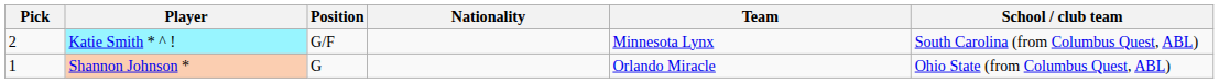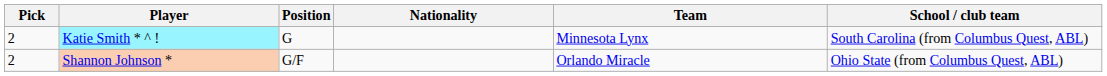Katie Smith * ^ ! | Position: G/F -> G
Shannon Johnson * | Pick: 1 -> 2
Shannon Johnson * | Position: G -> G/F
